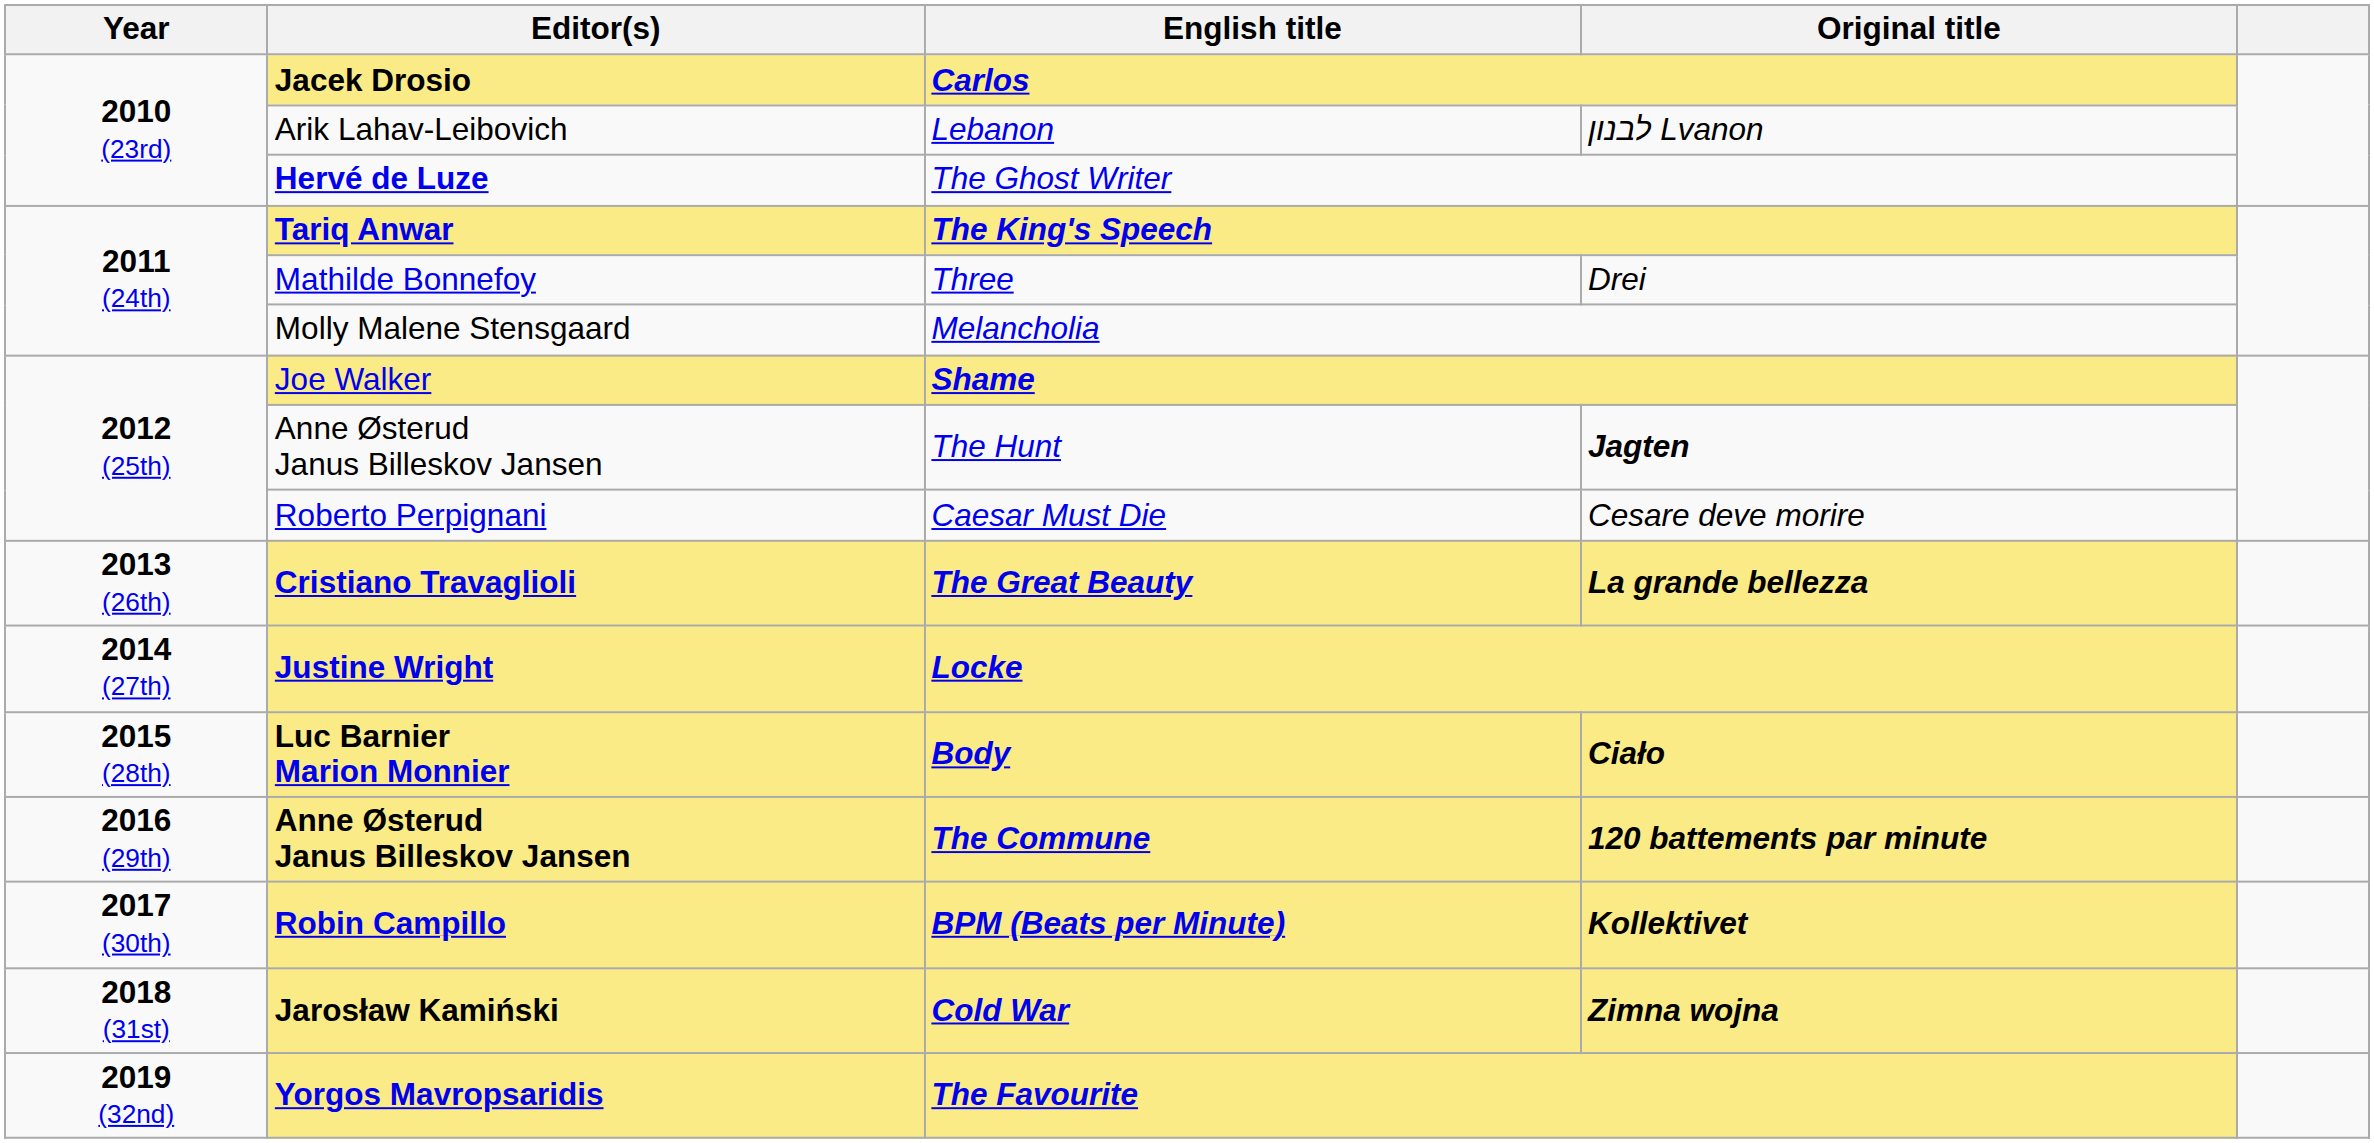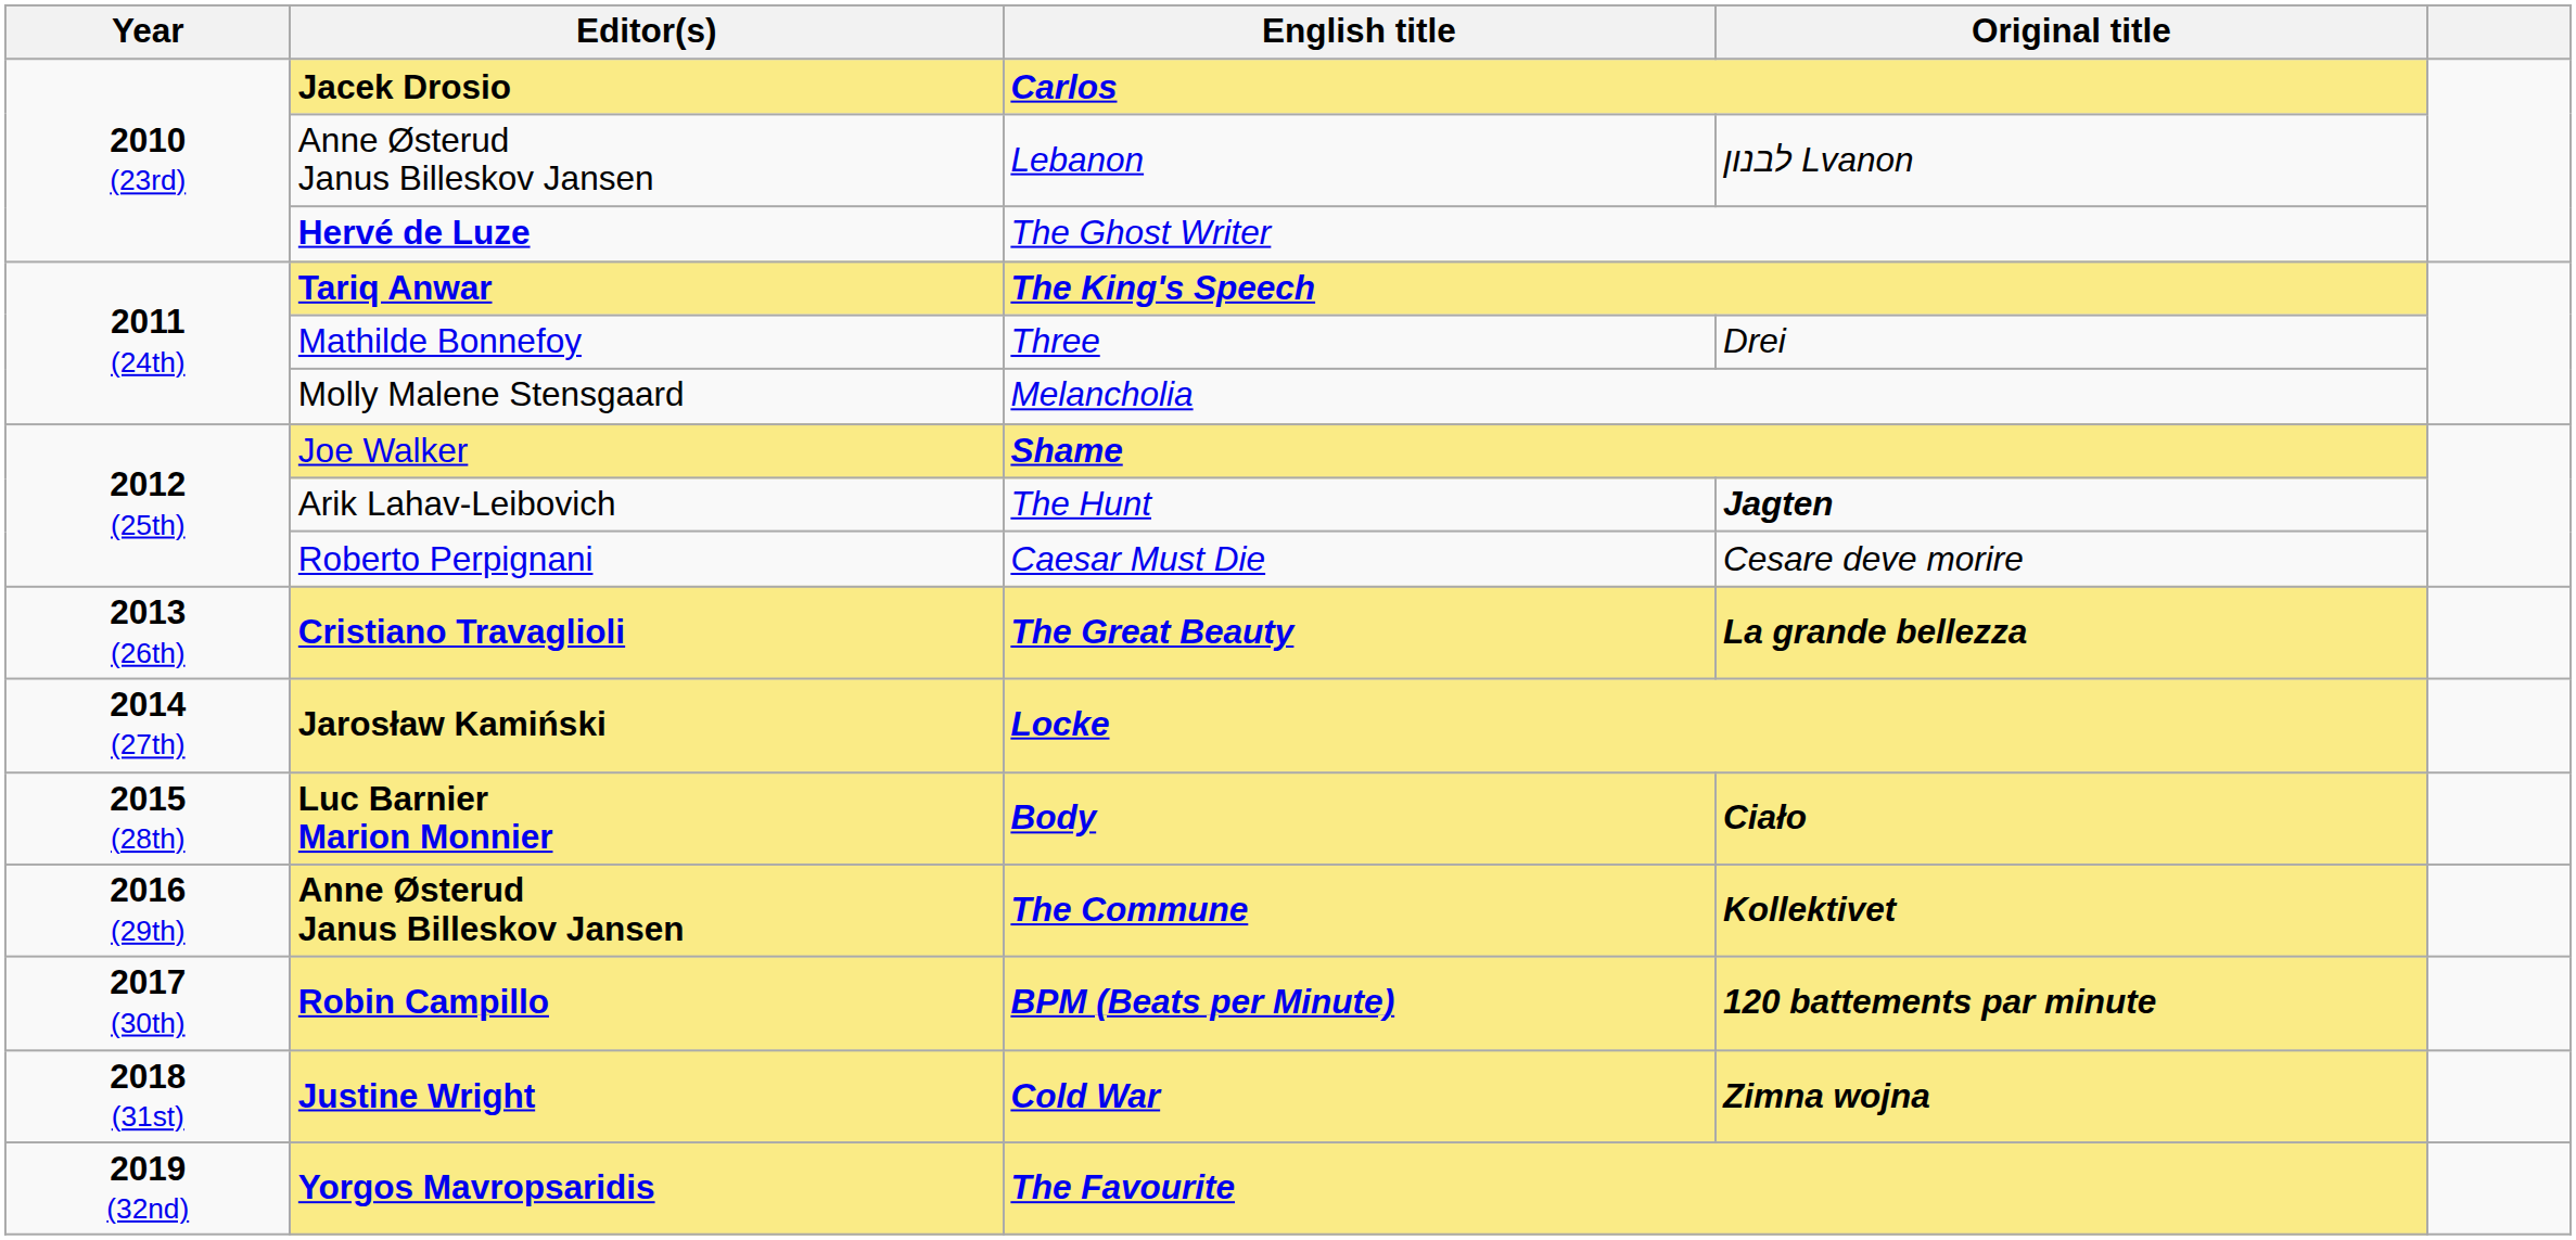Lebanon | Editor(s): Arik Lahav-Leibovich -> Anne Østerud Janus Billeskov Jansen
The Hunt | Editor(s): Anne Østerud Janus Billeskov Jansen -> Arik Lahav-Leibovich
Locke | Editor(s): Justine Wright -> Jarosław Kamiński
The Commune | Original title: 120 battements par minute -> Kollektivet
BPM (Beats per Minute) | Original title: Kollektivet -> 120 battements par minute
Cold War | Editor(s): Jarosław Kamiński -> Justine Wright
